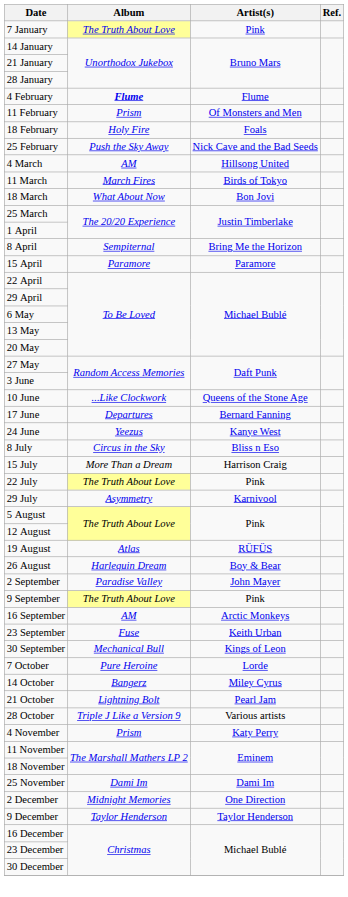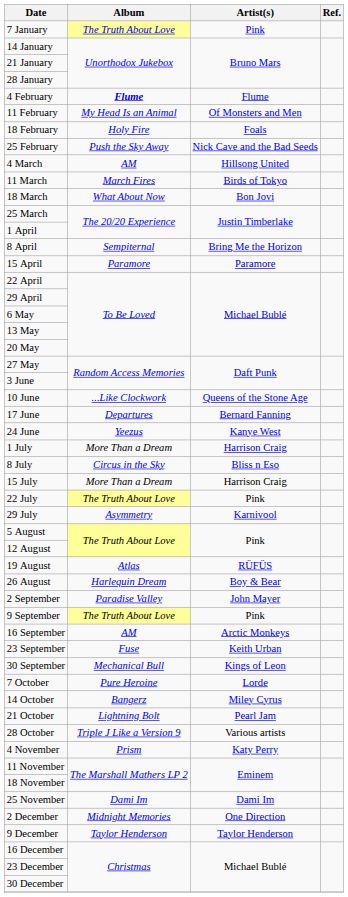11 February | Album: Prism -> My Head Is an Animal
+ row: 1 July | More Than a Dream | Harrison Craig
